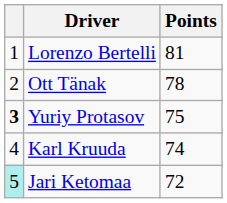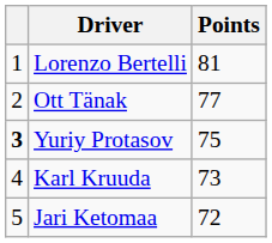Ott Tänak | Points: 78 -> 77
Karl Kruuda | Points: 74 -> 73
Jari Ketomaa | column 1: paleturquoise background -> no background
